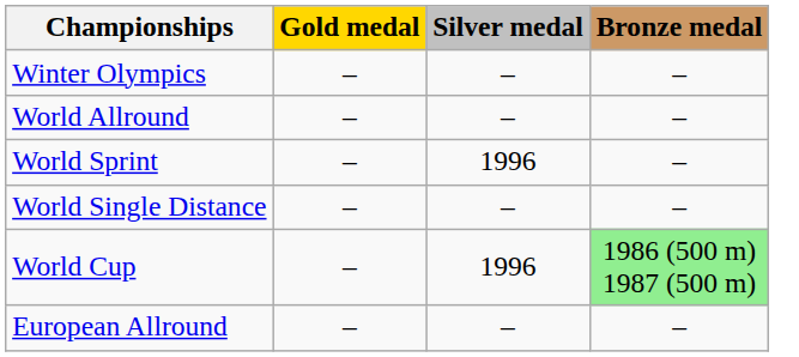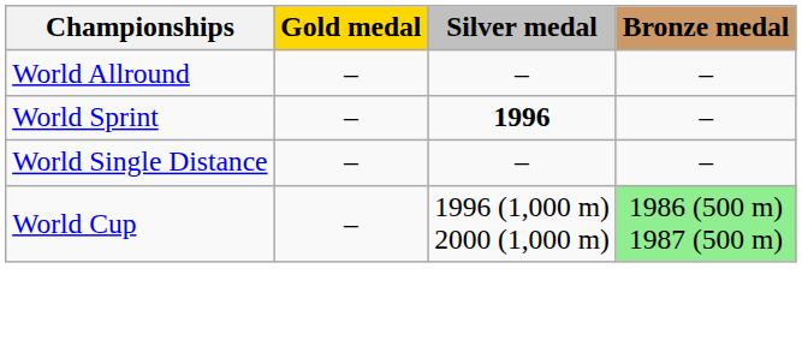- row: Winter Olympics | – | – | –
World Sprint | Silver medal: normal -> bold
World Cup | Silver medal: 1996 -> 1996 (1,000 m) 2000 (1,000 m)
- row: European Allround | – | – | –
